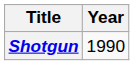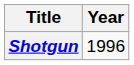Shotgun | Year: 1990 -> 1996
